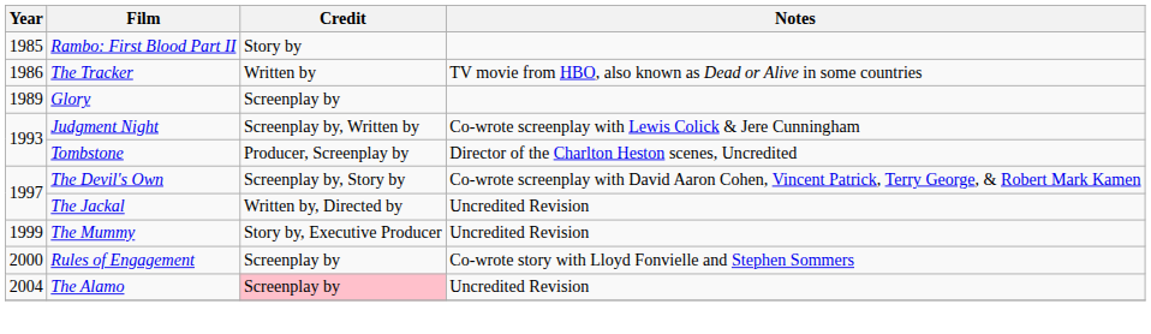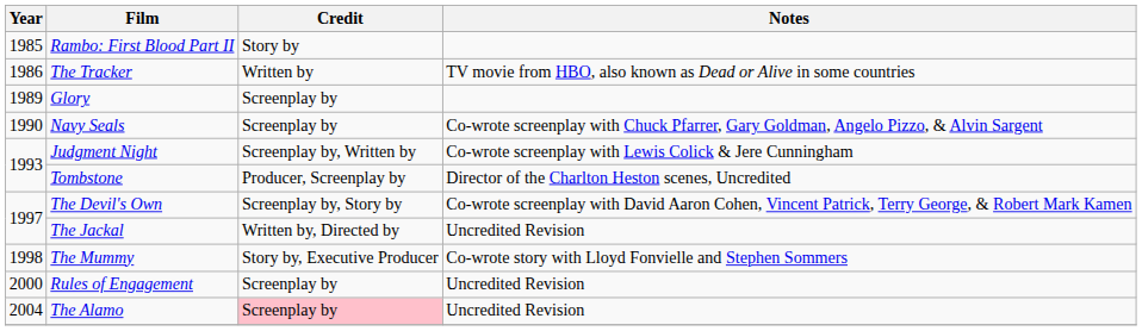+ row: 1990 | Navy Seals | Screenplay by | Co-wrote screenplay with Chuck Pfarrer, Gary Goldman, Angelo Pizzo, & Alvin Sargent
The Mummy | Year: 1999 -> 1998
The Mummy | Notes: Uncredited Revision -> Co-wrote story with Lloyd Fonvielle and Stephen Sommers
Rules of Engagement | Notes: Co-wrote story with Lloyd Fonvielle and Stephen Sommers -> Uncredited Revision
